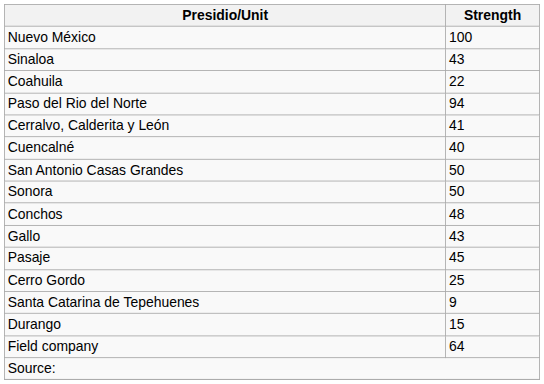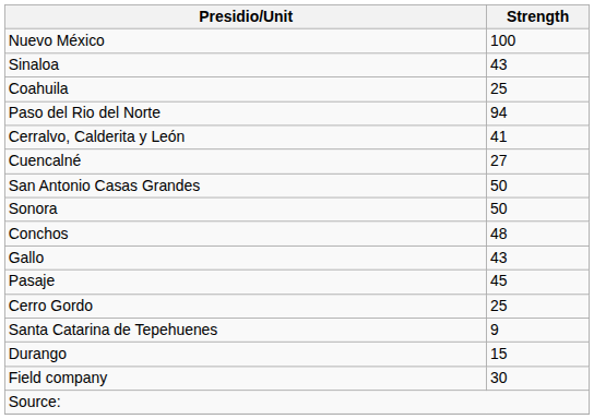Coahuila | Strength: 22 -> 25
Cuencalné | Strength: 40 -> 27
Field company | Strength: 64 -> 30
